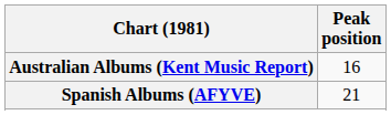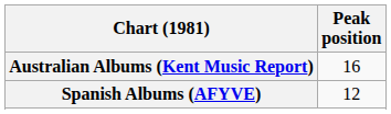Spanish Albums (AFYVE) | Peak position: 21 -> 12
